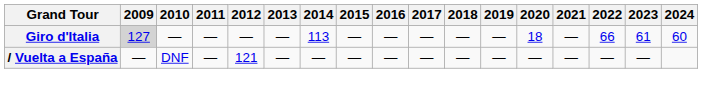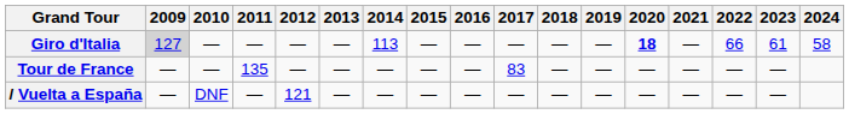Giro d'Italia | 2020: normal -> bold
Giro d'Italia | 2024: 60 -> 58
+ row: Tour de France | — | — | 135 | — | — | — | — | — | 83 | — | — | — | — | — | —
